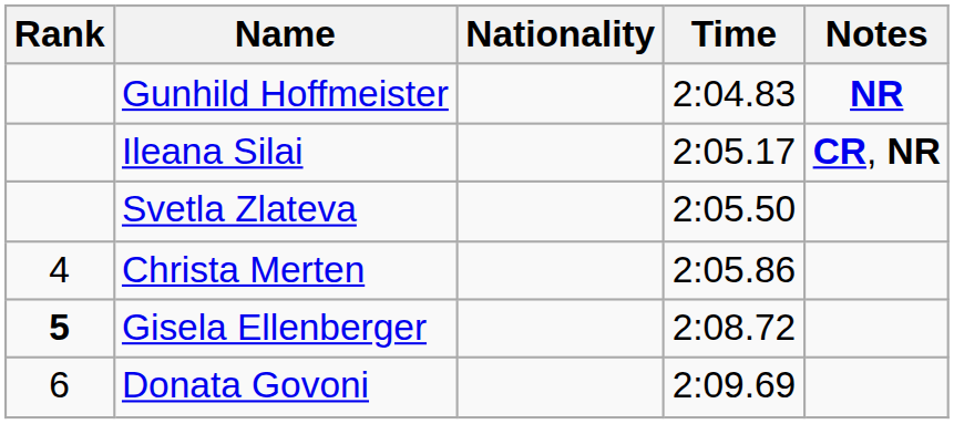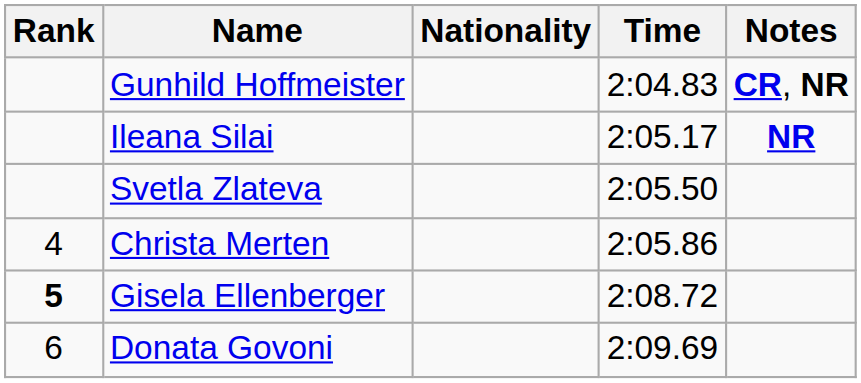Gunhild Hoffmeister | Notes: NR -> CR, NR
Ileana Silai | Notes: CR, NR -> NR
